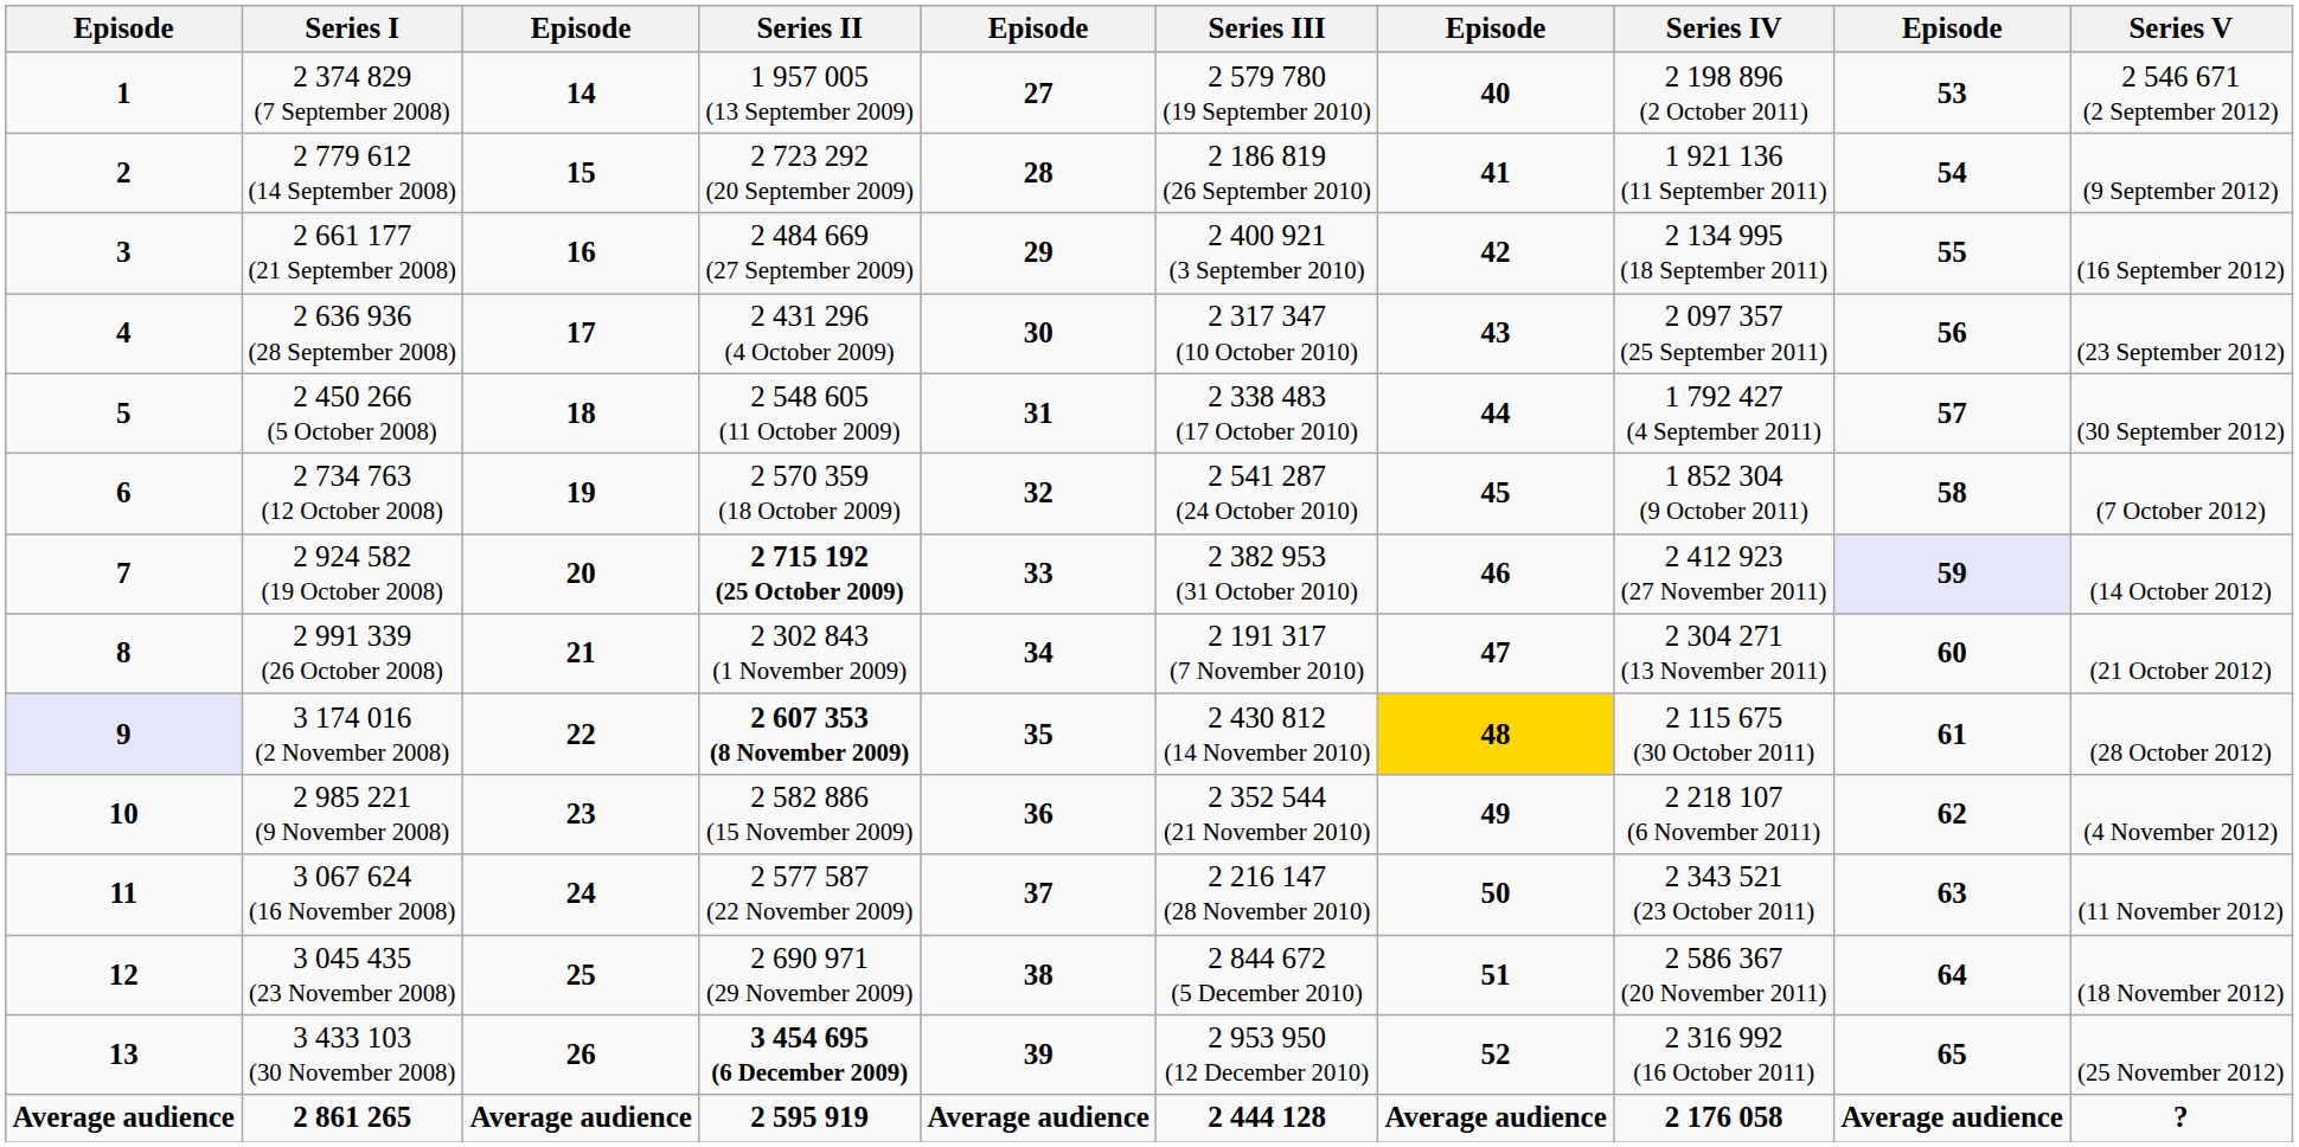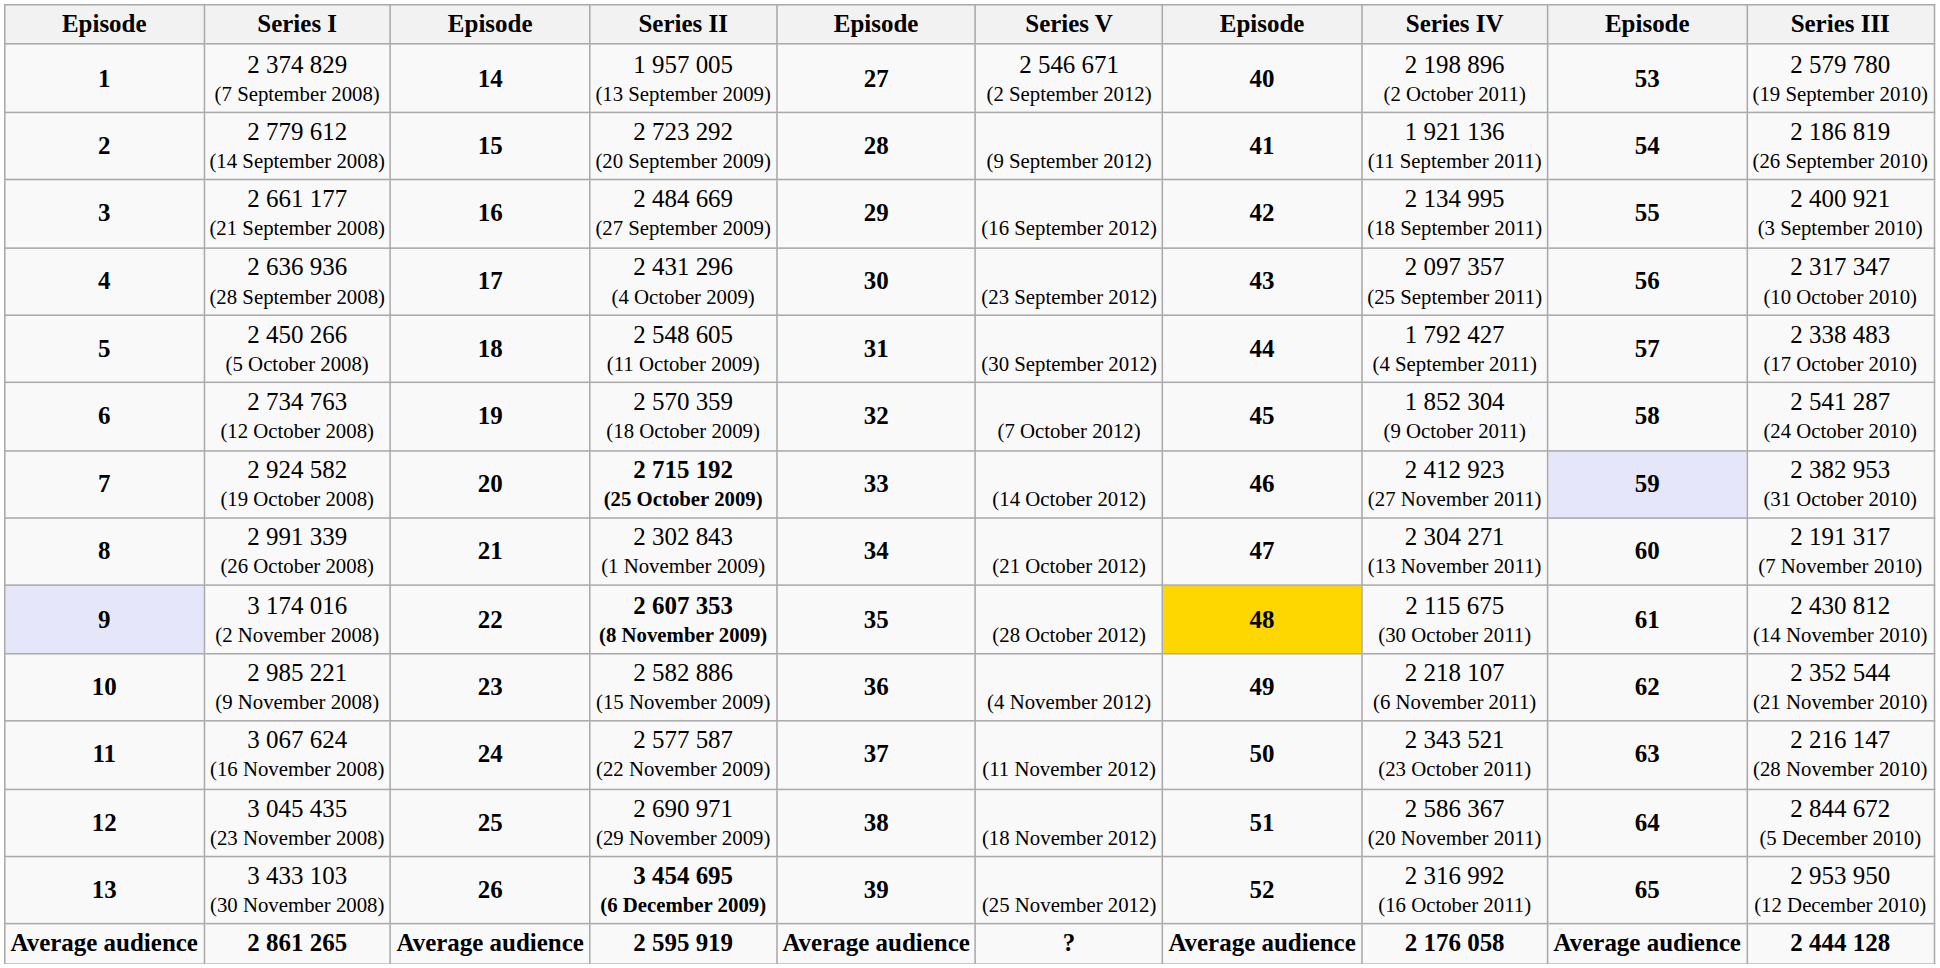columns swapped: Series III <-> Series V
